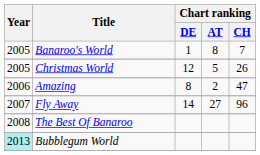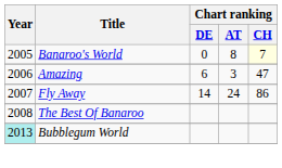Banaroo's World | Chart ranking / DE: 1 -> 0
Banaroo's World | Chart ranking / CH: no background -> lightyellow background
- row: 2005 | Christmas World | 12 | 5 | 26
Amazing | Chart ranking / DE: 8 -> 6
Amazing | Chart ranking / AT: 2 -> 3
Fly Away | Chart ranking / AT: 27 -> 24
Fly Away | Chart ranking / CH: 96 -> 86
